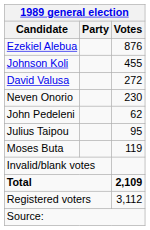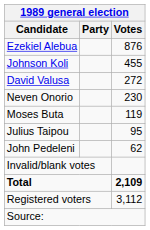rows swapped: Moses Buta <-> John Pedeleni
